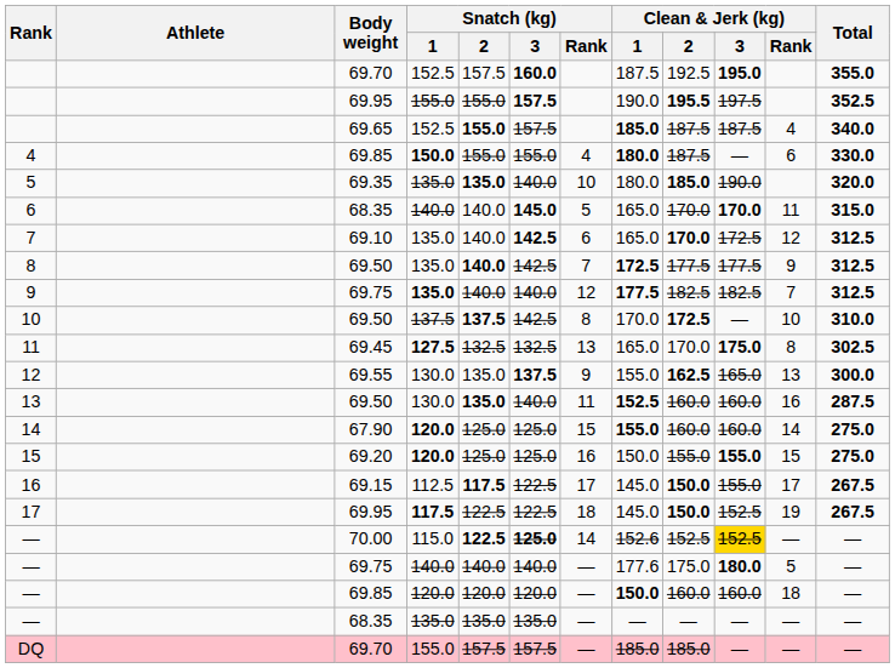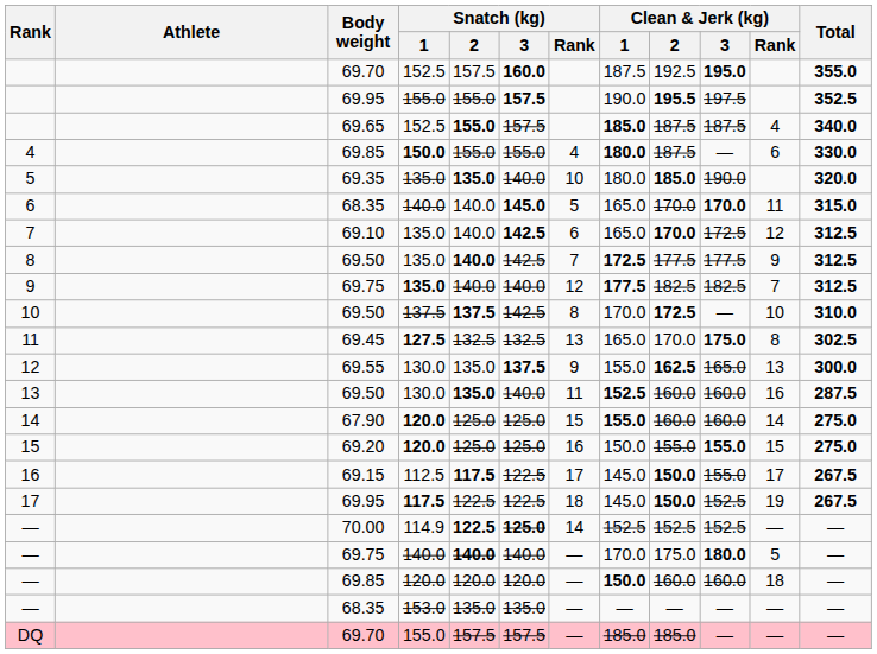— / 70.00 | Snatch (kg) / 1: 115.0 -> 114.9
— / 70.00 | Clean & Jerk (kg) / 1: 152.6 -> 152.5
— / 70.00 | Clean & Jerk (kg) / 3: gold background -> no background
— / 69.75 | Snatch (kg) / 2: normal -> bold
— / 69.75 | Clean & Jerk (kg) / 1: 177.6 -> 170.0
— / 68.35 | Snatch (kg) / 1: 135.0 -> 153.0
